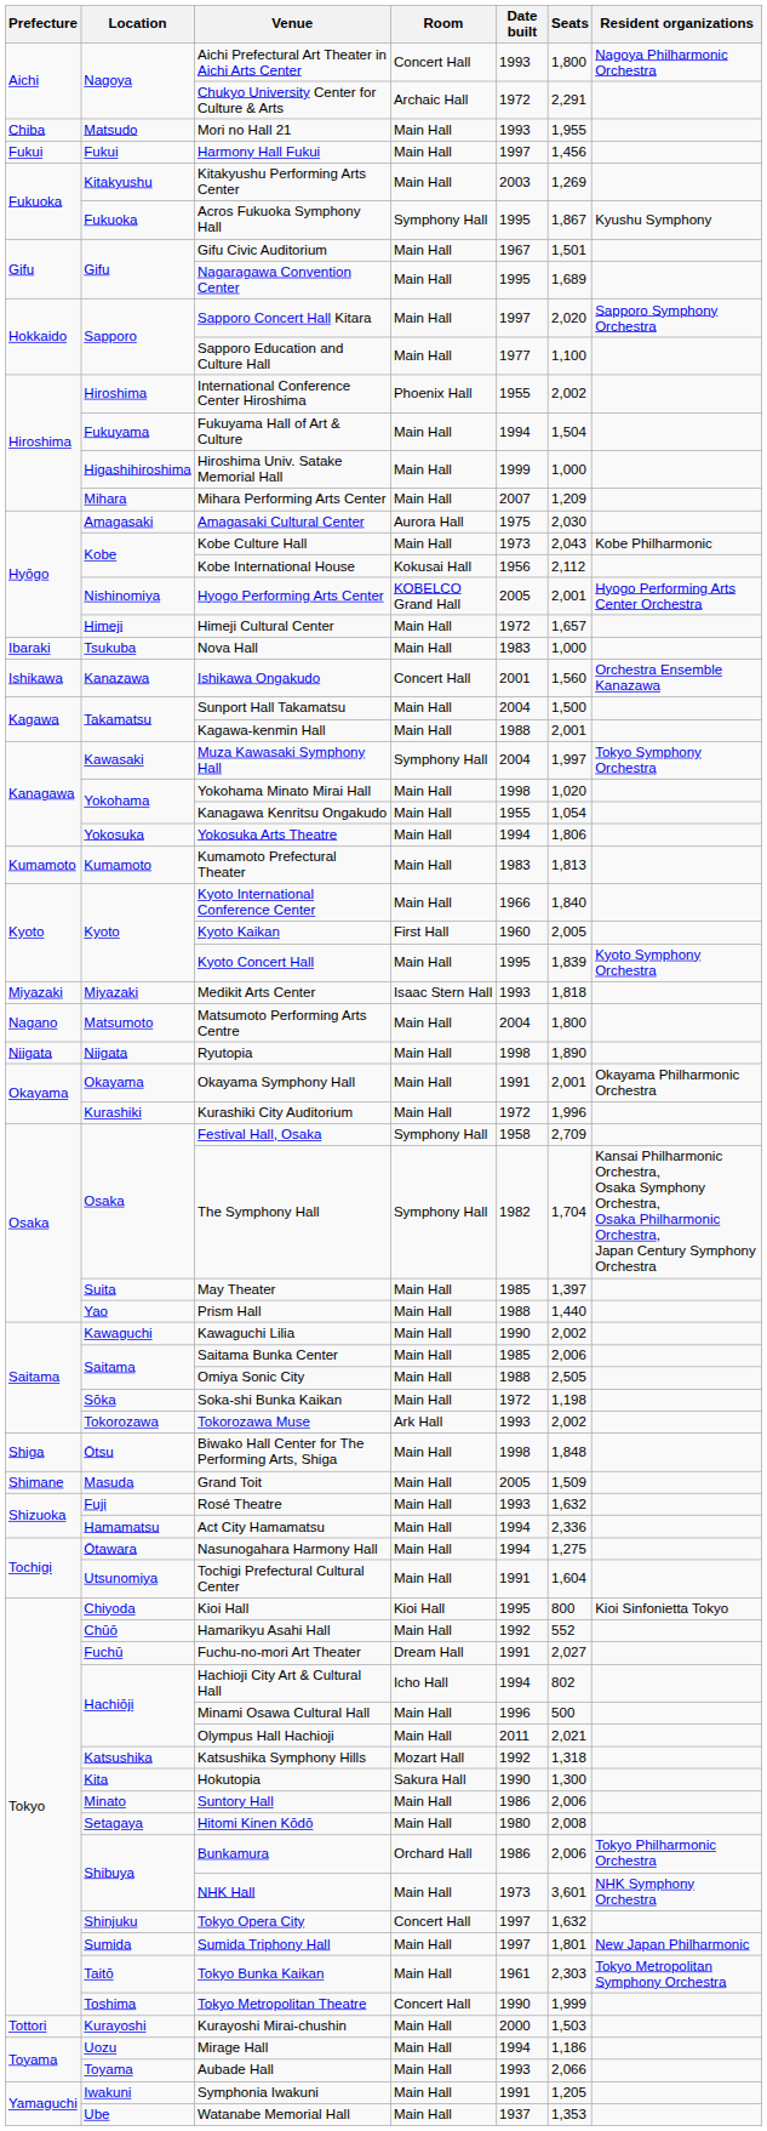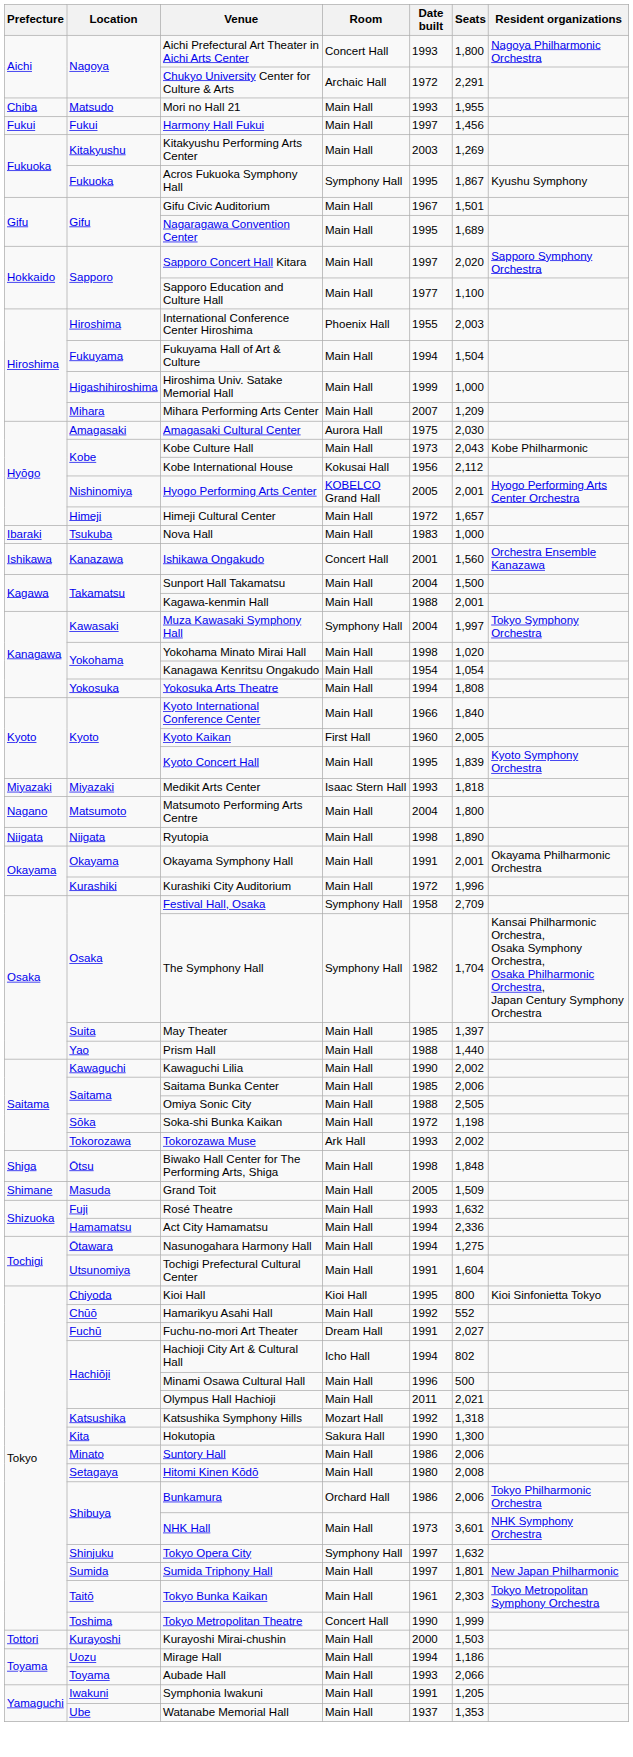International Conference Center Hiroshima | Seats: 2,002 -> 2,003
Kanagawa Kenritsu Ongakudo | Date built: 1955 -> 1954
Yokosuka Arts Theatre | Seats: 1,806 -> 1,808
- row: Kumamoto | Kumamoto | Kumamoto Prefectural Theater | Main Hall | 1983 | 1,813
Tokyo Opera City | Room: Concert Hall -> Symphony Hall
